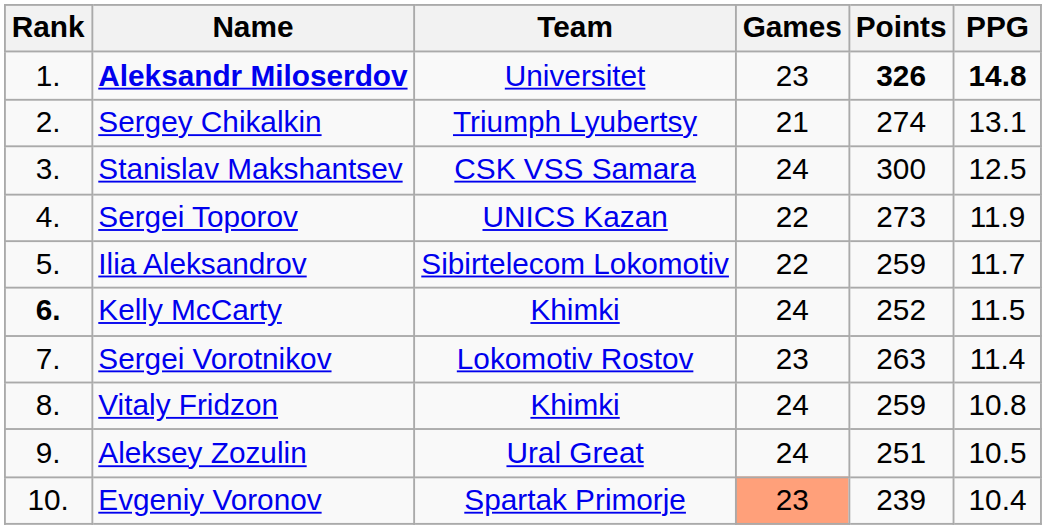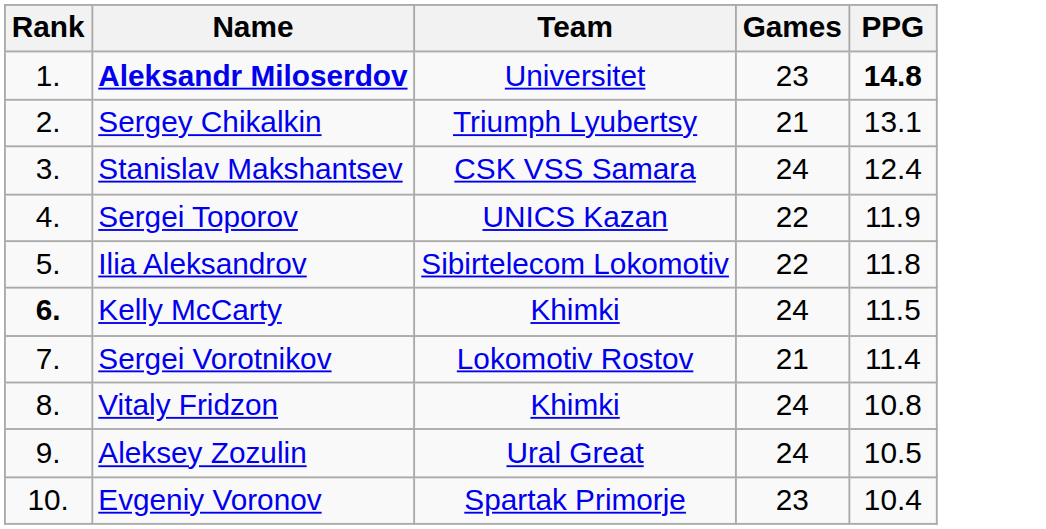- column: Points | 326 | 274 | 300 | 273 | 259 | 252 | 263 | 259 | 251 | 239
Stanislav Makshantsev | PPG: 12.5 -> 12.4
Ilia Aleksandrov | PPG: 11.7 -> 11.8
Sergei Vorotnikov | Games: 23 -> 21
Evgeniy Voronov | Games: lightsalmon background -> no background
